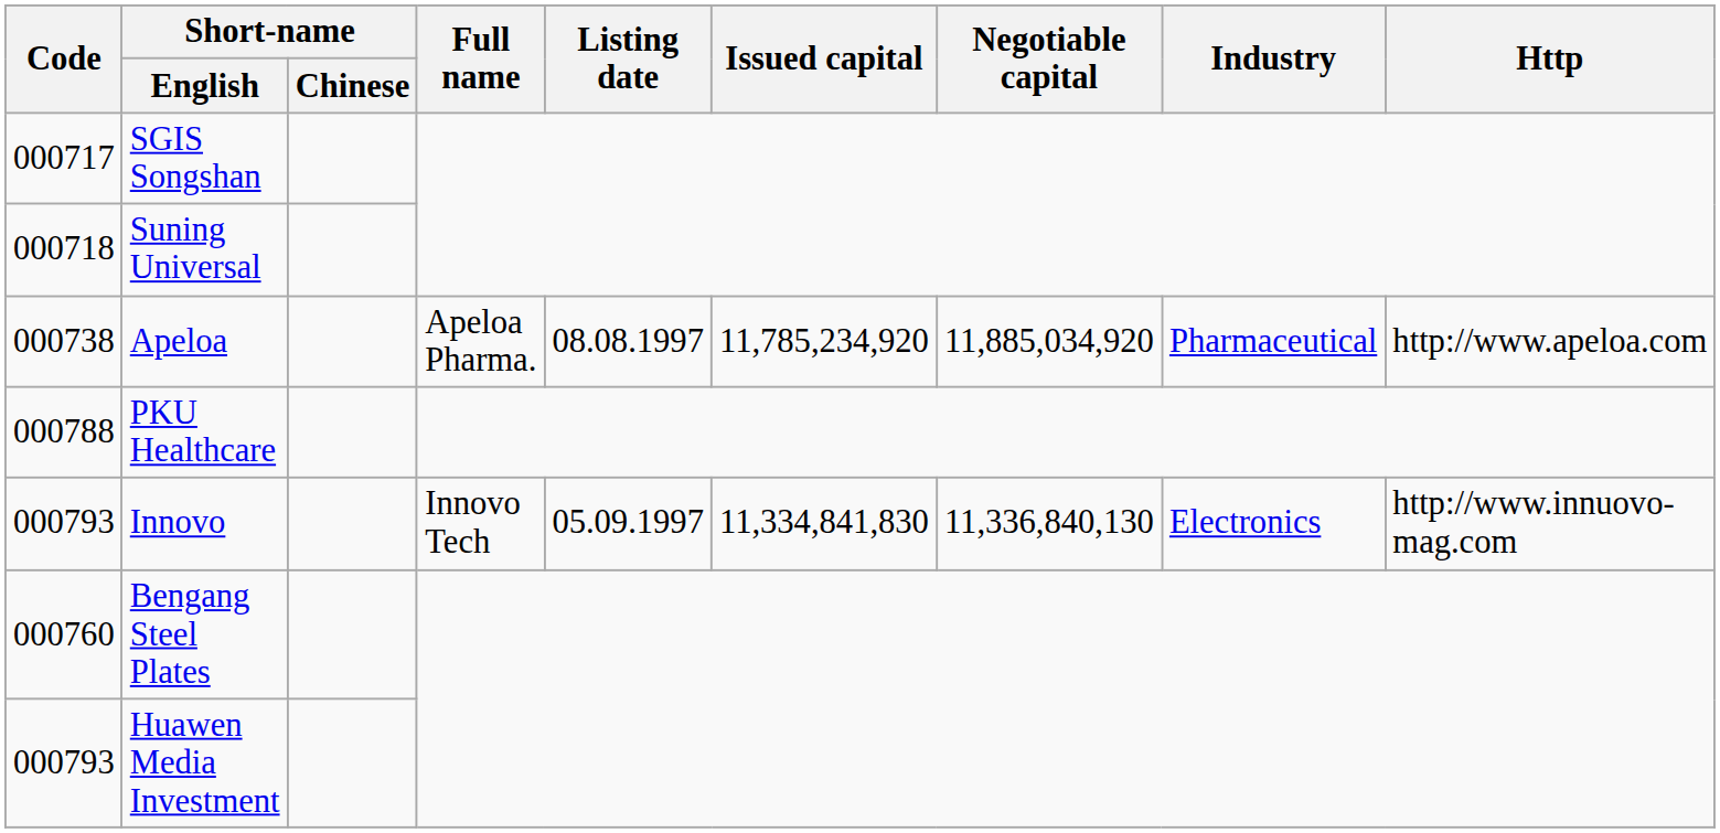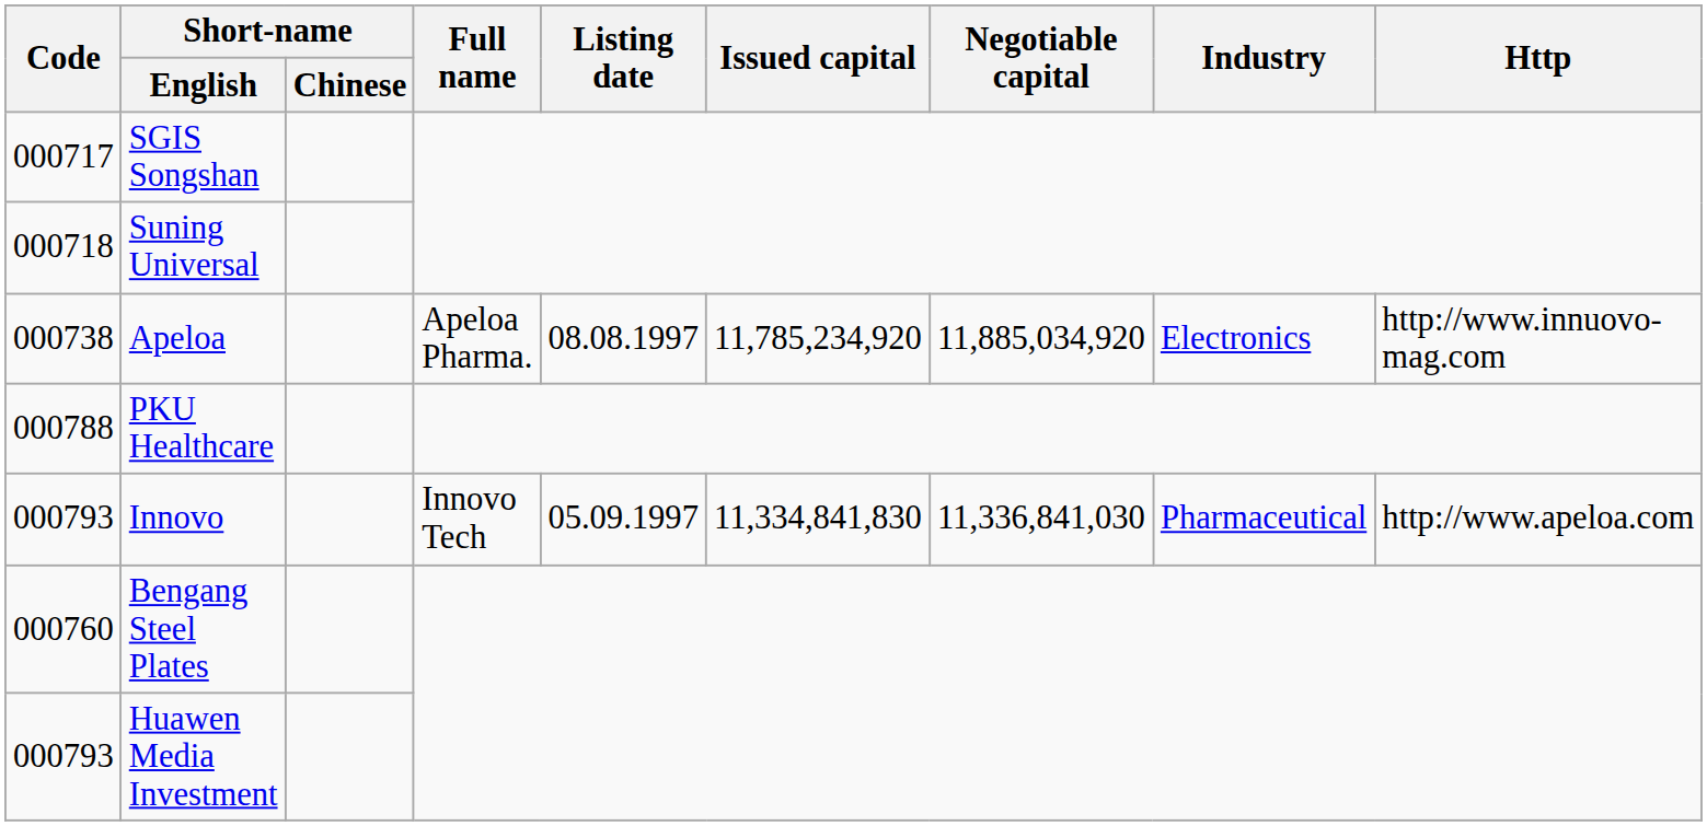Apeloa | Industry: Pharmaceutical -> Electronics
Apeloa | Http: http://www.apeloa.com -> http://www.innuovo-mag.com
Innovo | Negotiable capital: 11,336,840,130 -> 11,336,841,030
Innovo | Industry: Electronics -> Pharmaceutical
Innovo | Http: http://www.innuovo-mag.com -> http://www.apeloa.com
